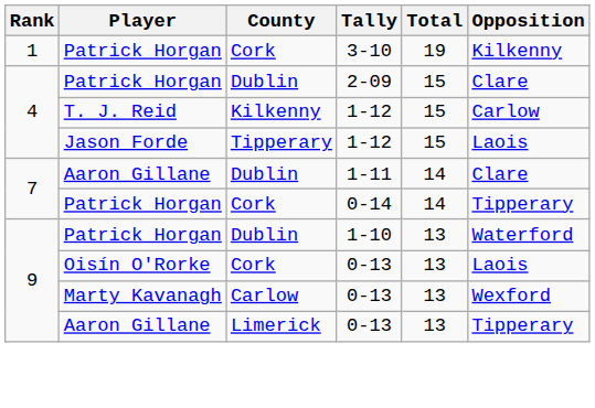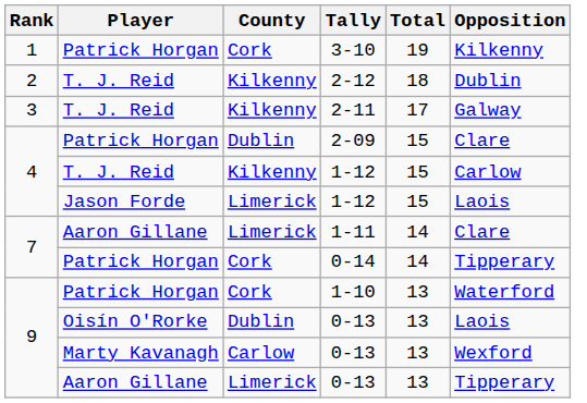+ row: 2 | T. J. Reid | Kilkenny | 2-12 | 18 | Dublin
+ row: 3 | T. J. Reid | Kilkenny | 2-11 | 17 | Galway
Jason Forde / 1-12 | County: Tipperary -> Limerick
1-11 | County: Dublin -> Limerick
1-10 | County: Dublin -> Cork
Oisín O'Rorke / 0-13 | County: Cork -> Dublin
